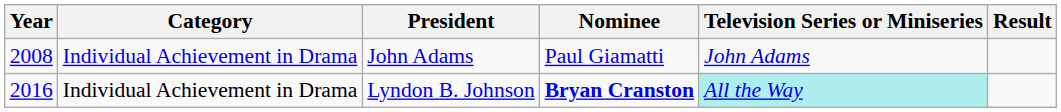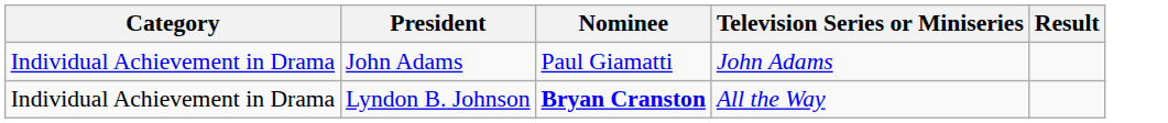- column: Year | 2008 | 2016
Lyndon B. Johnson | Television Series or Miniseries: paleturquoise background -> no background
